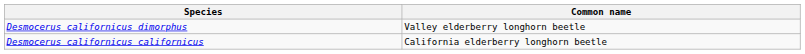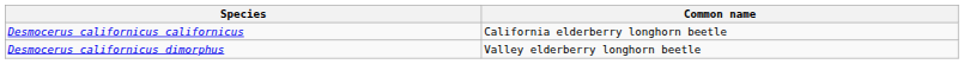rows swapped: Desmocerus californicus dimorphus <-> Desmocerus californicus californicus
